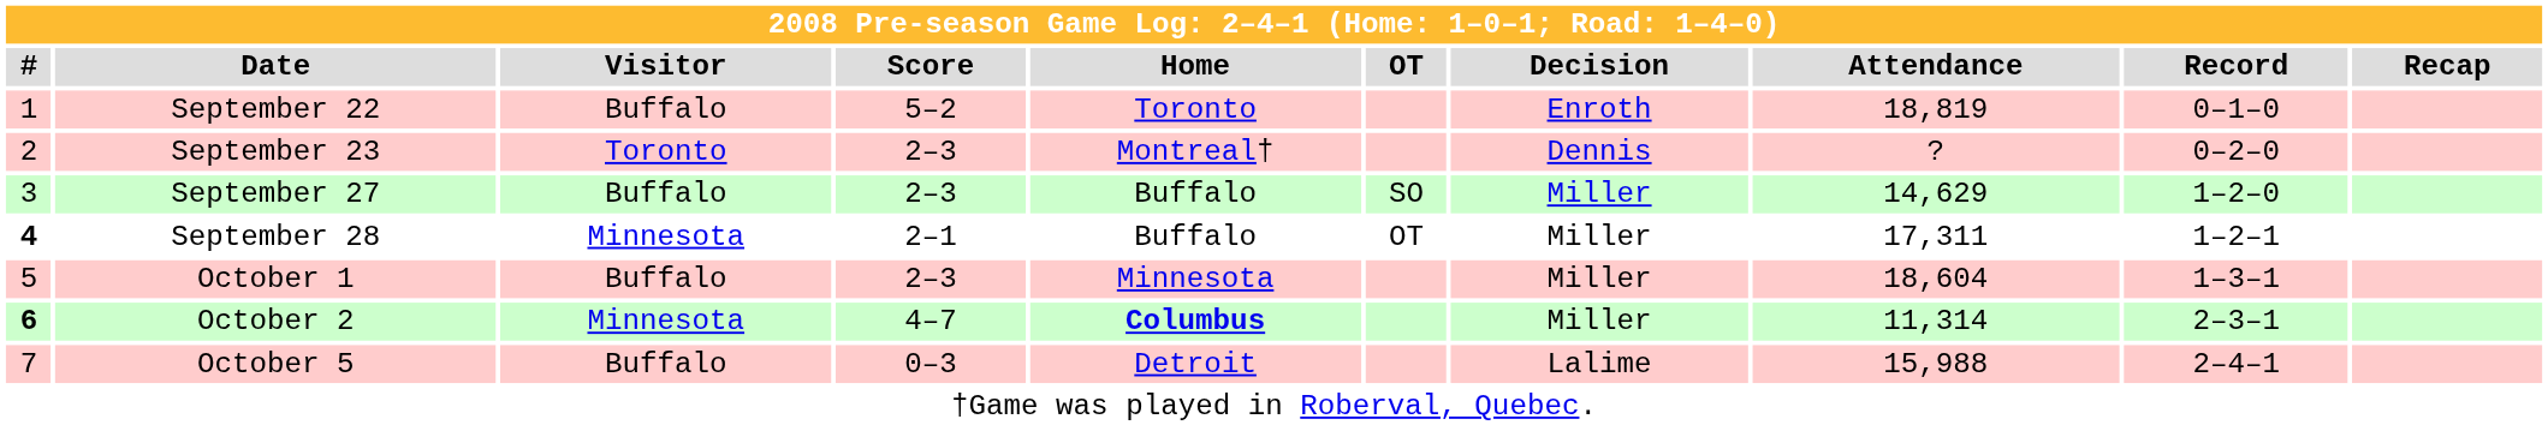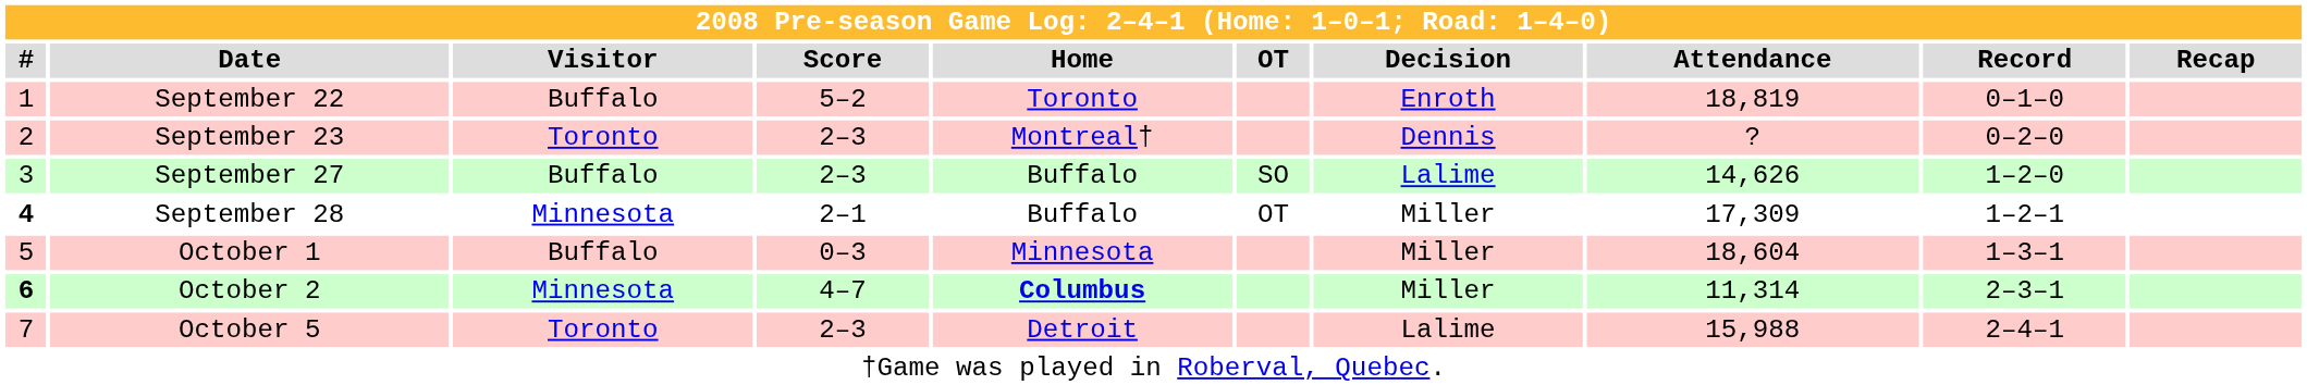September 27 | Decision: Miller -> Lalime
September 27 | Attendance: 14,629 -> 14,626
September 28 | Attendance: 17,311 -> 17,309
October 1 | Score: 2–3 -> 0–3
October 5 | Visitor: Buffalo -> Toronto
October 5 | Score: 0–3 -> 2–3
